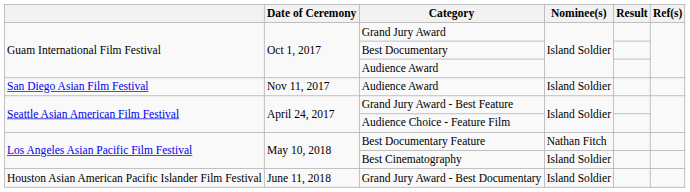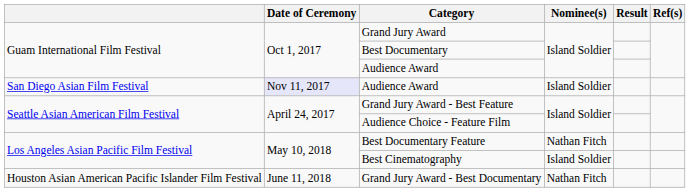San Diego Asian Film Festival / Audience Award | Date of Ceremony: no background -> lavender background
Grand Jury Award - Best Documentary | Nominee(s): Island Soldier -> Nathan Fitch
